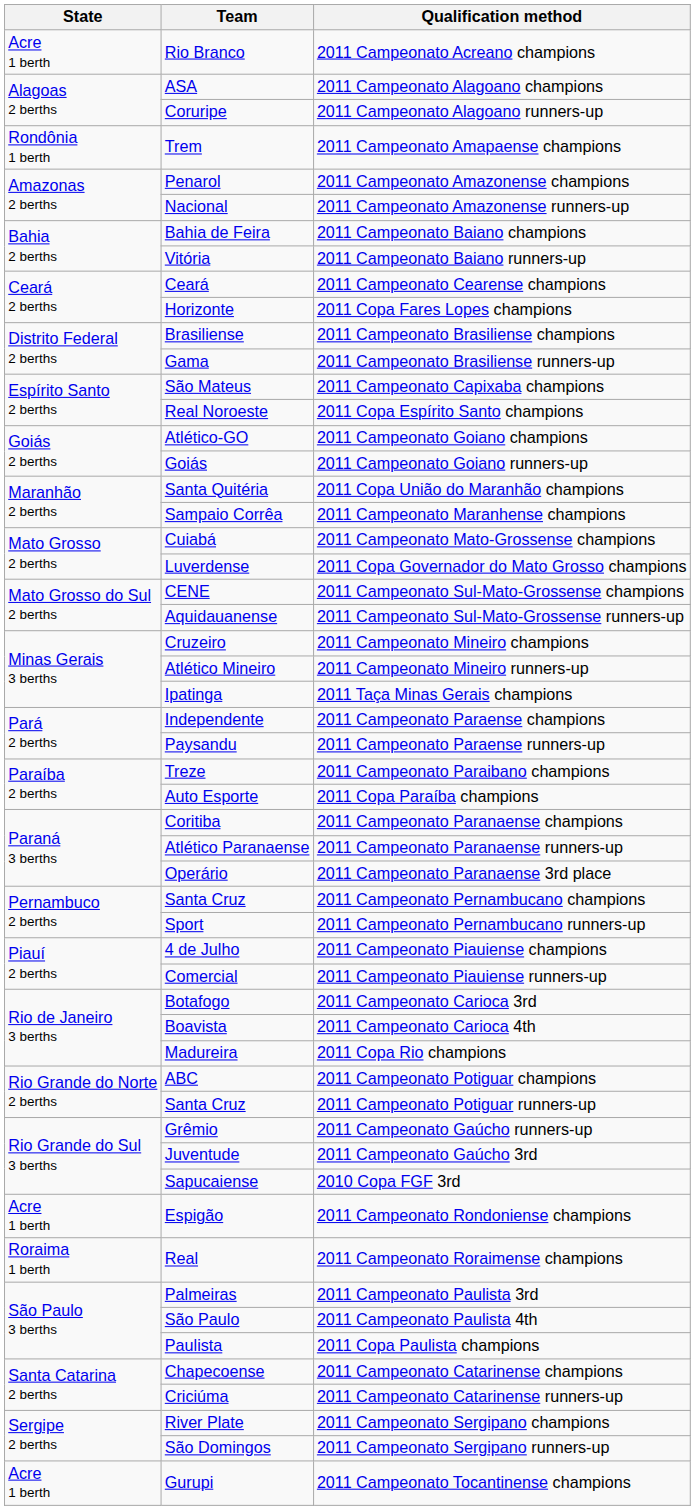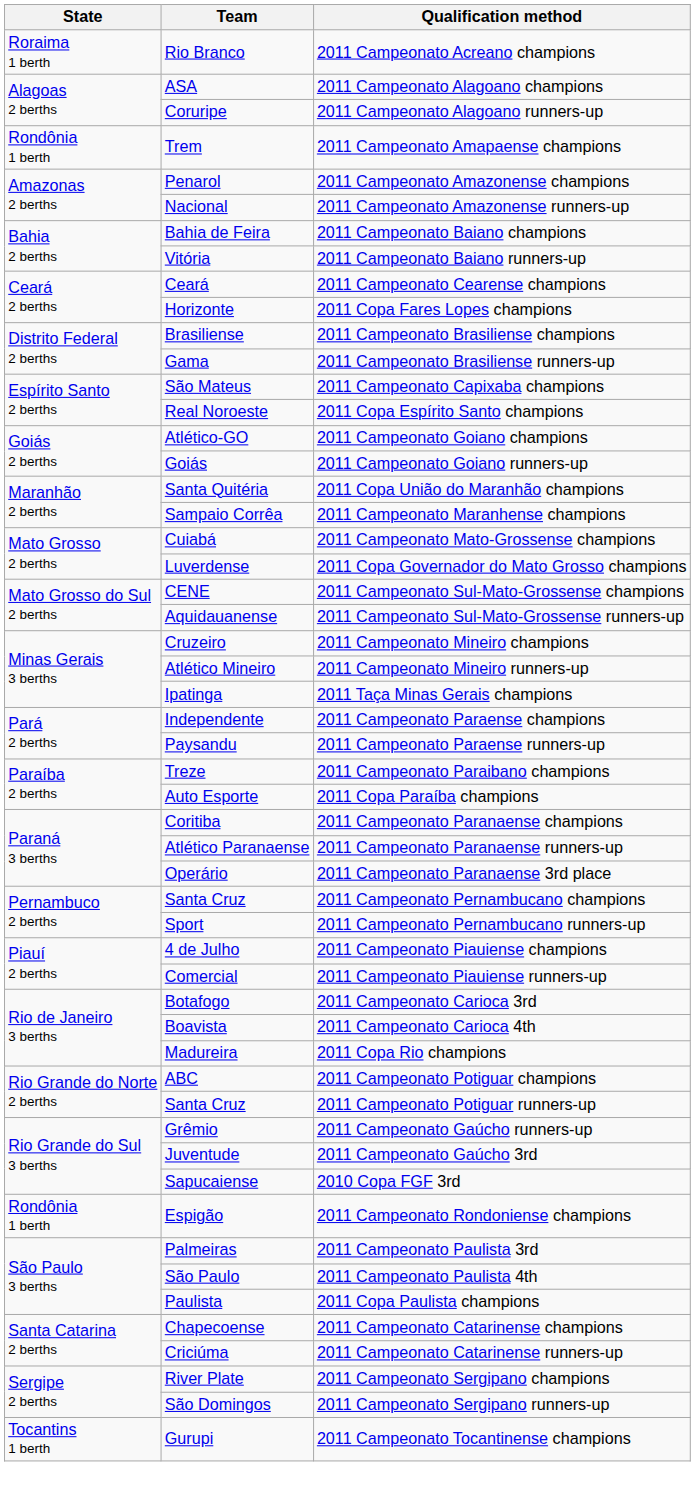2011 Campeonato Acreano champions | State: Acre 1 berth -> Roraima 1 berth
2011 Campeonato Rondoniense champions | State: Acre 1 berth -> Rondônia 1 berth
- row: Roraima 1 berth | Real | 2011 Campeonato Roraimense champions
2011 Campeonato Tocantinense champions | State: Acre 1 berth -> Tocantins 1 berth
